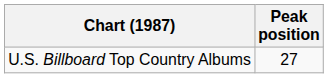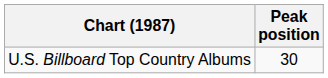U.S. Billboard Top Country Albums | Peak position: 27 -> 30
